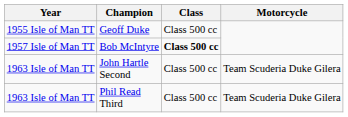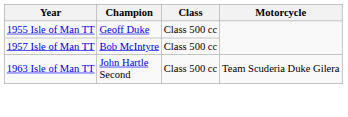Bob McIntyre | Class: bold -> normal
- row: 1963 Isle of Man TT | Phil Read Third | Class 500 cc | Team Scuderia Duke Gilera
